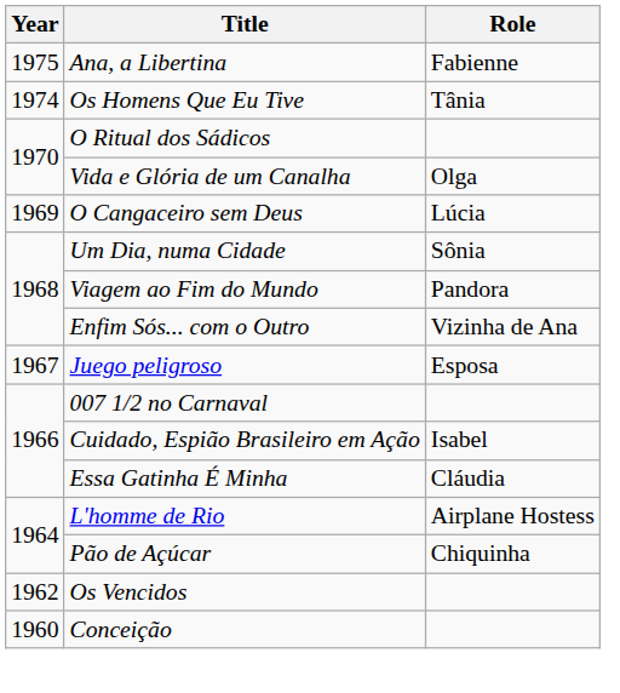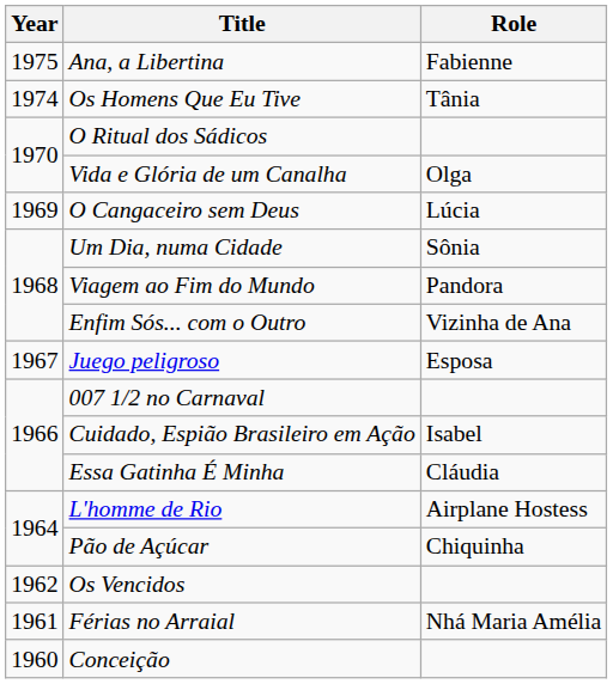+ row: 1961 | Férias no Arraial | Nhá Maria Amélia
